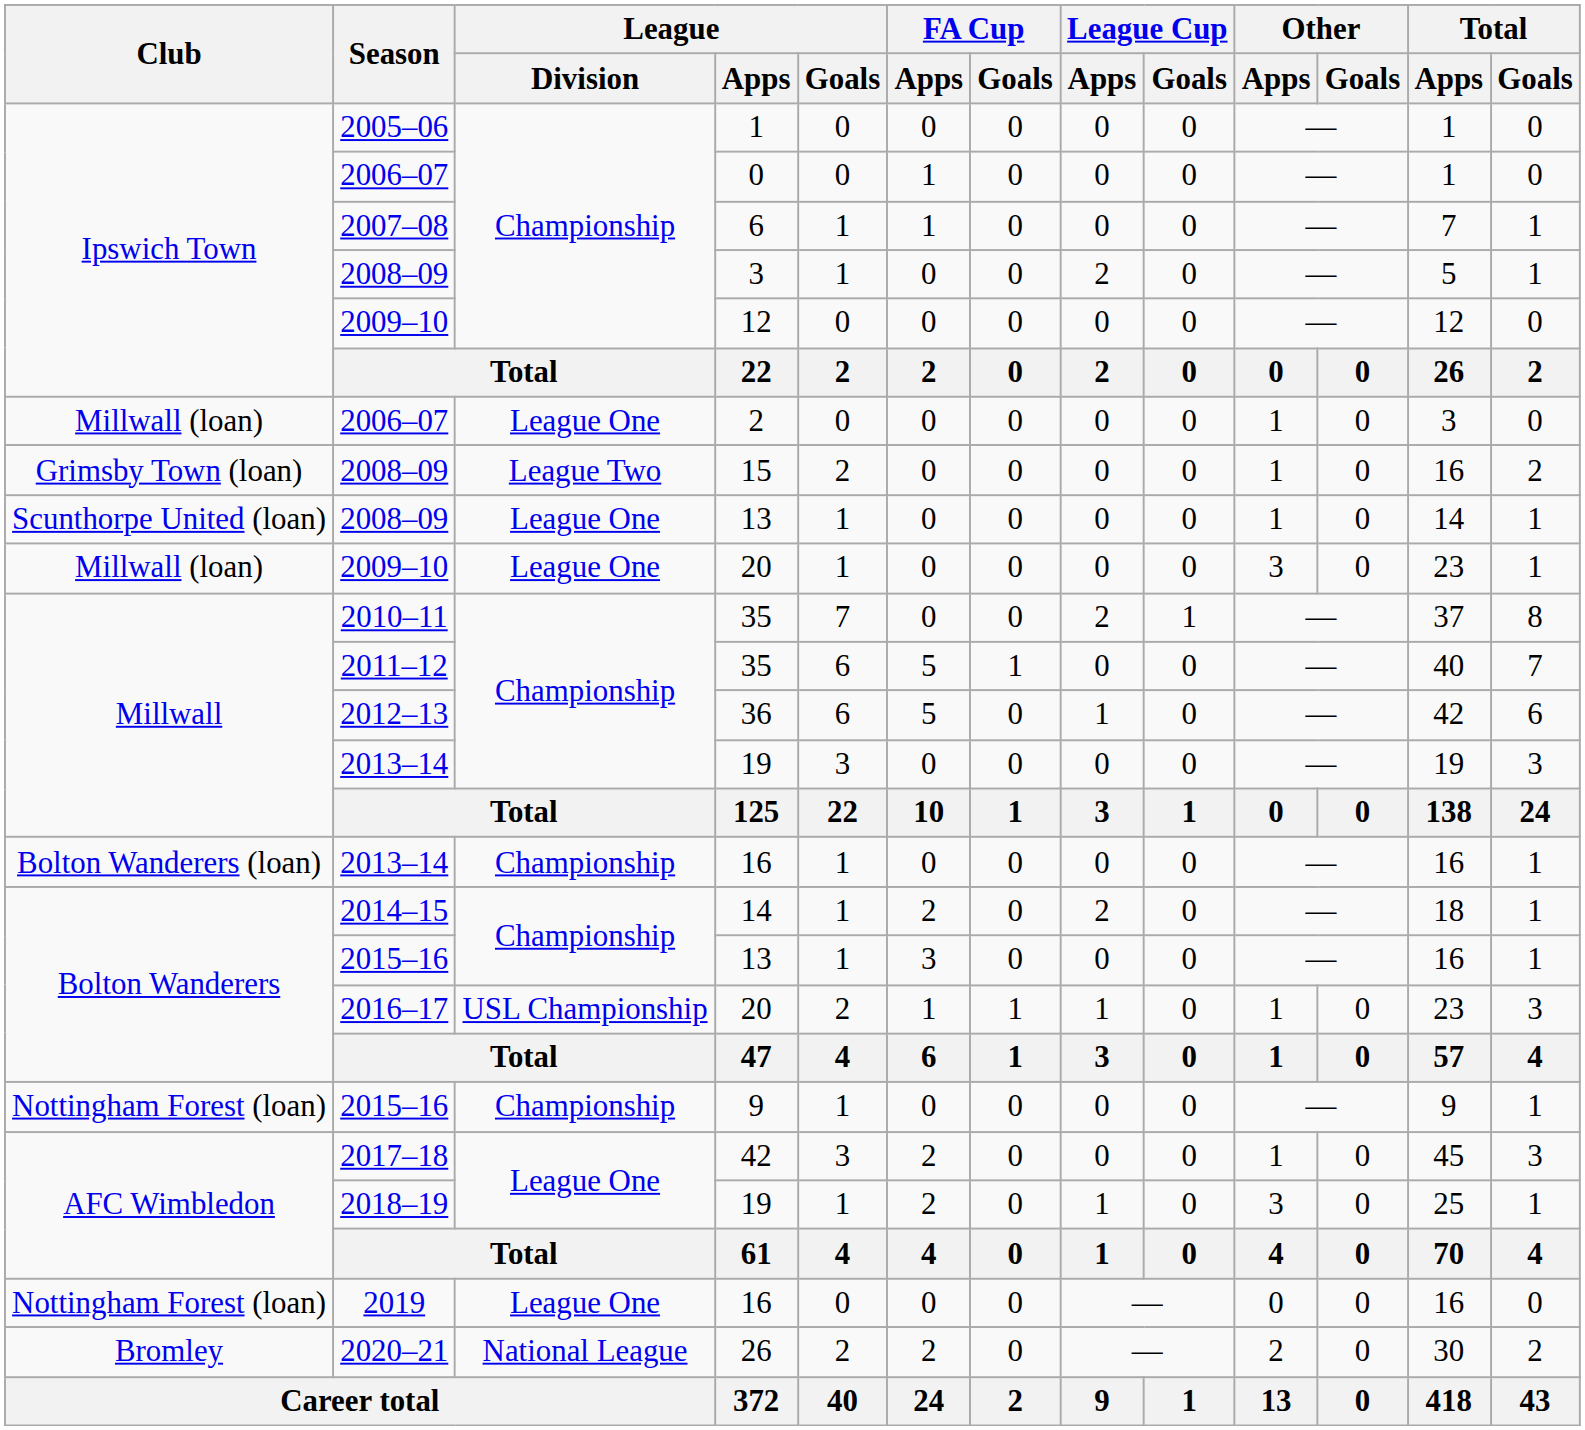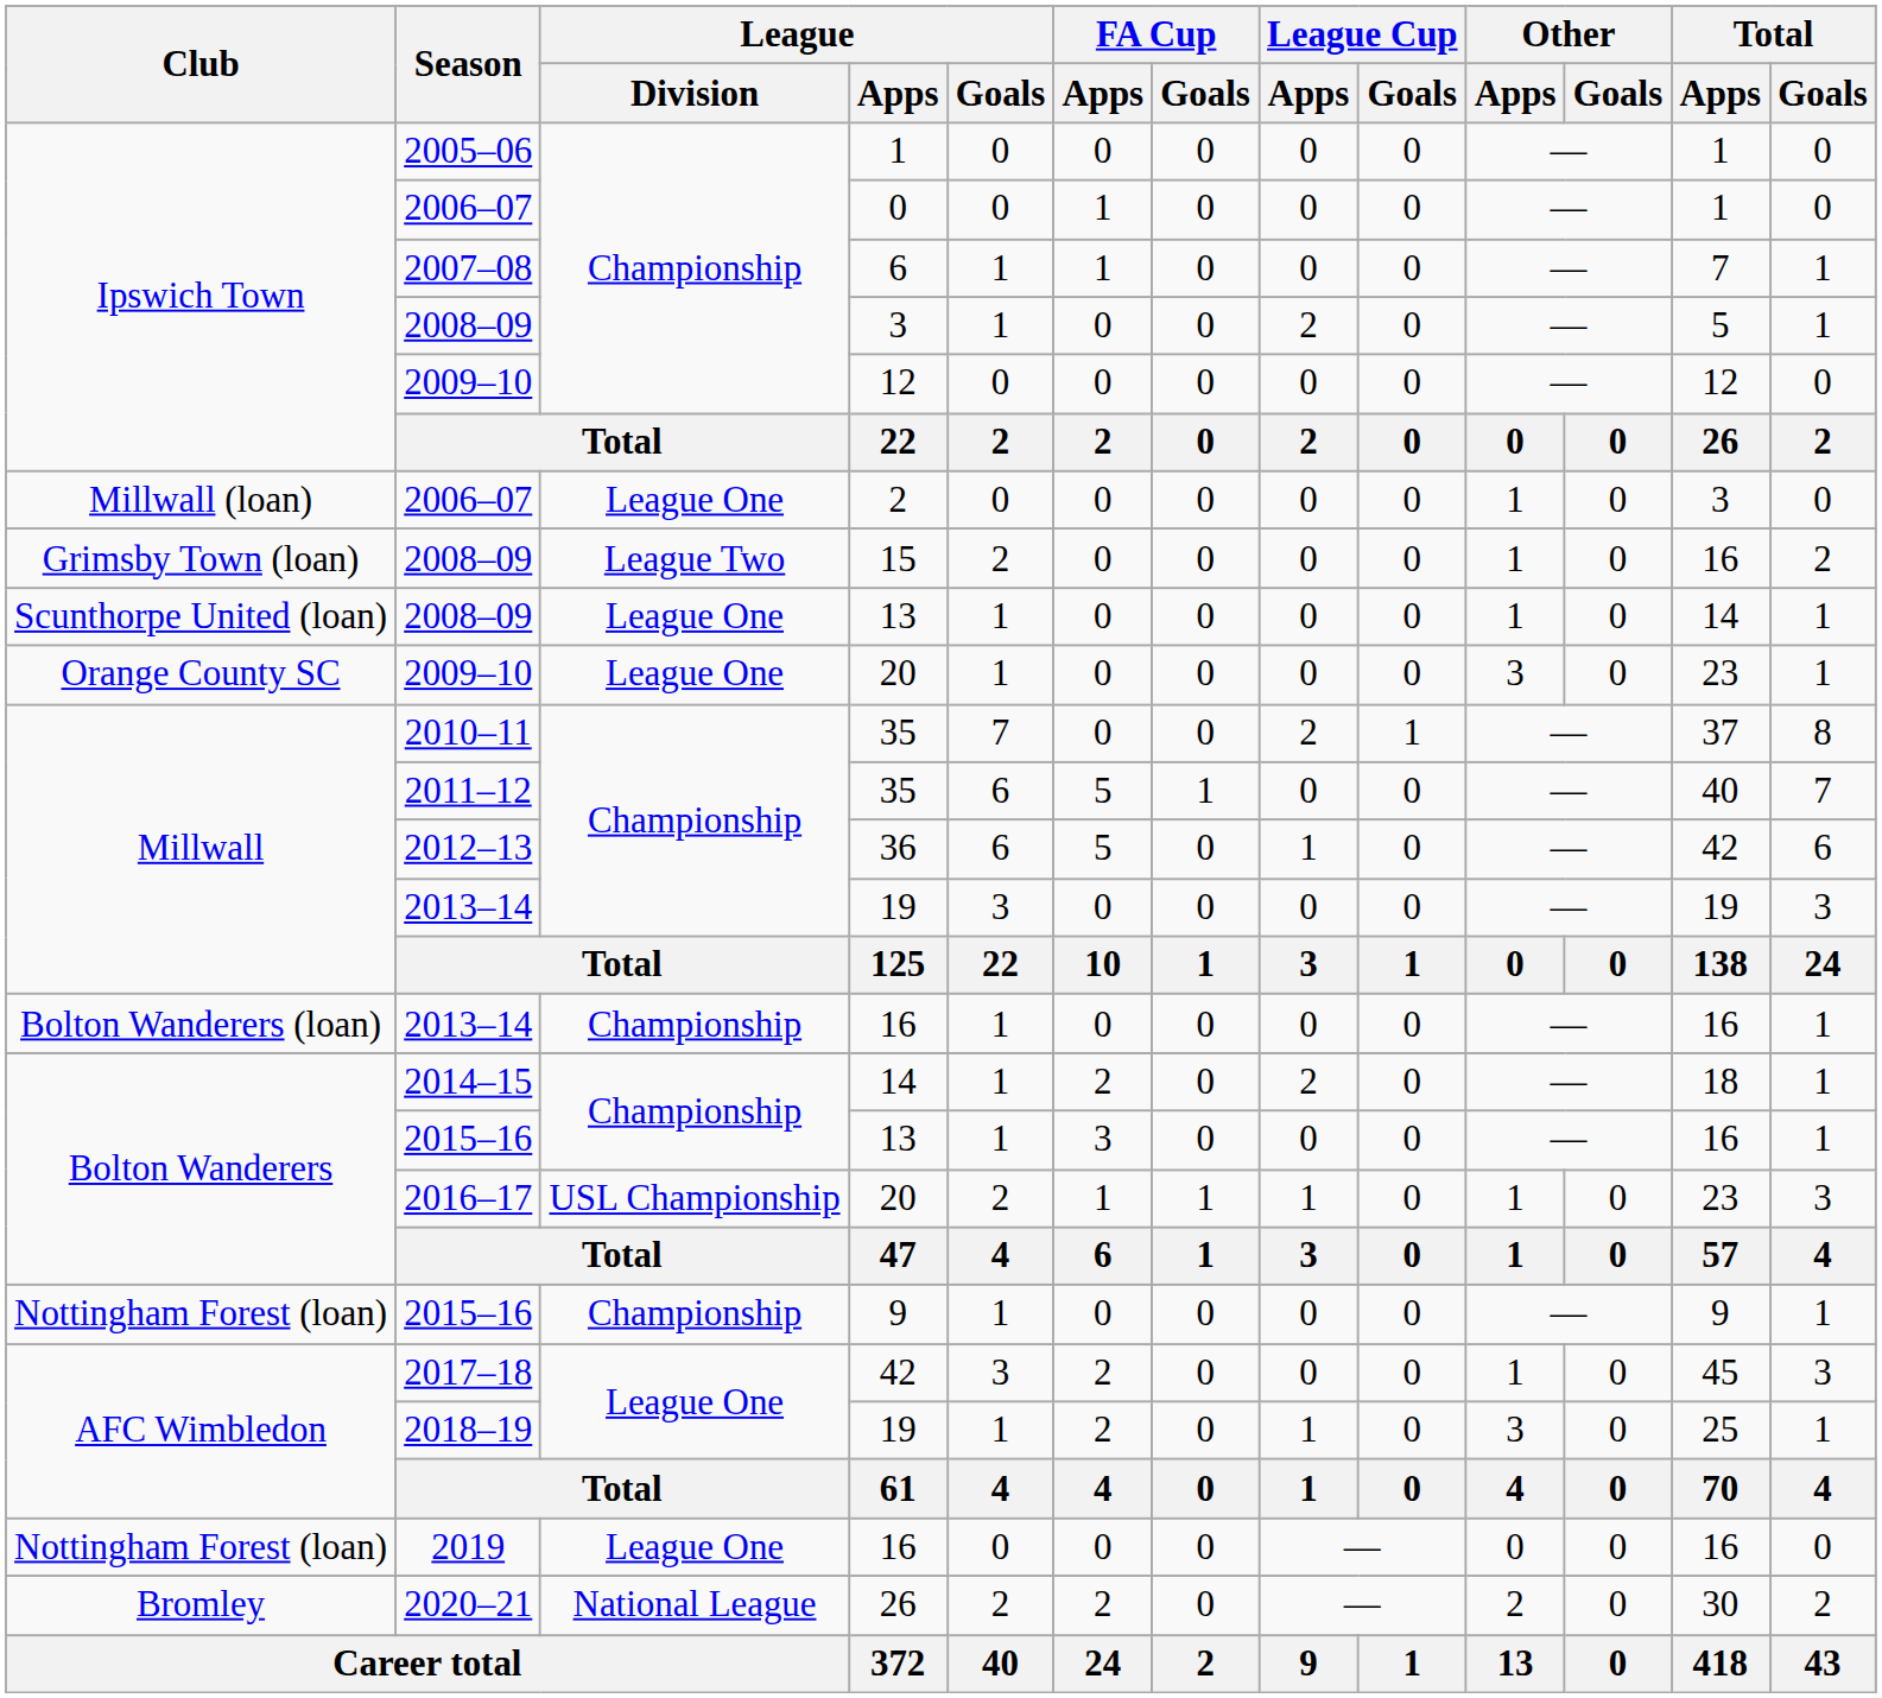2009–10 / 20 | Club: Millwall (loan) -> Orange County SC
